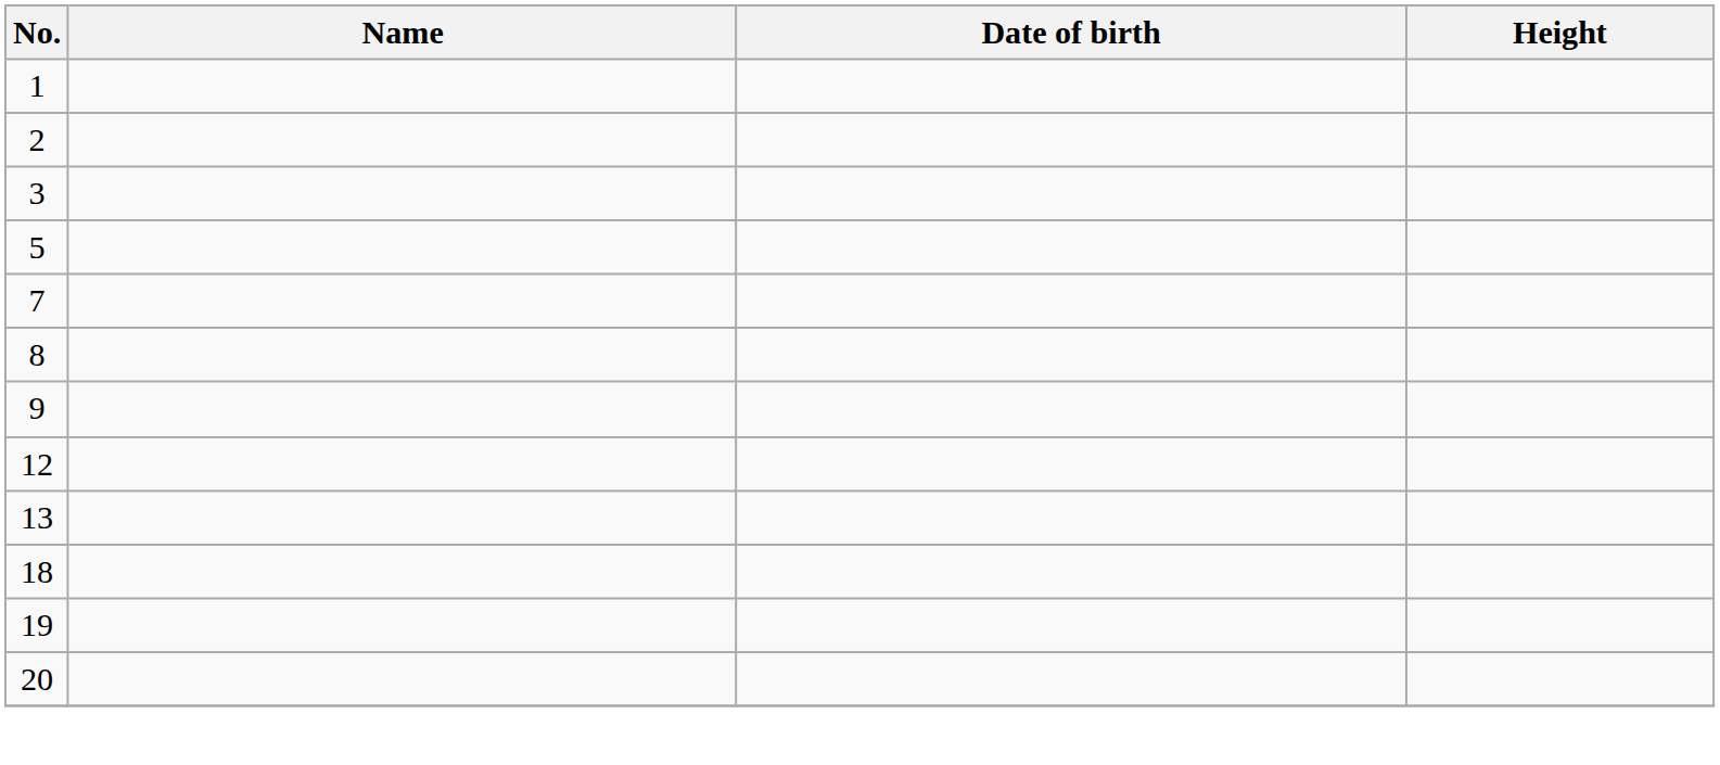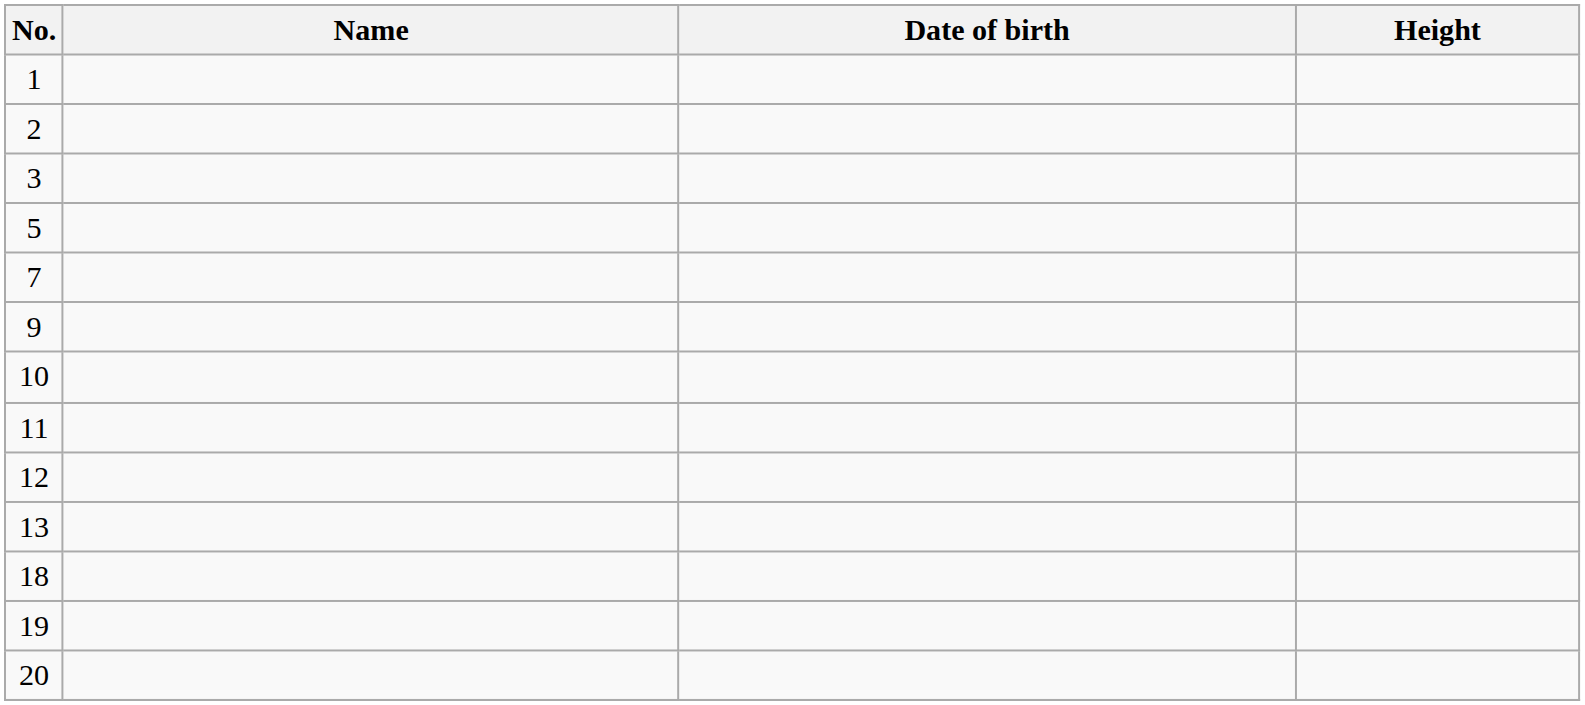- row: 8
+ row: 10
+ row: 11
